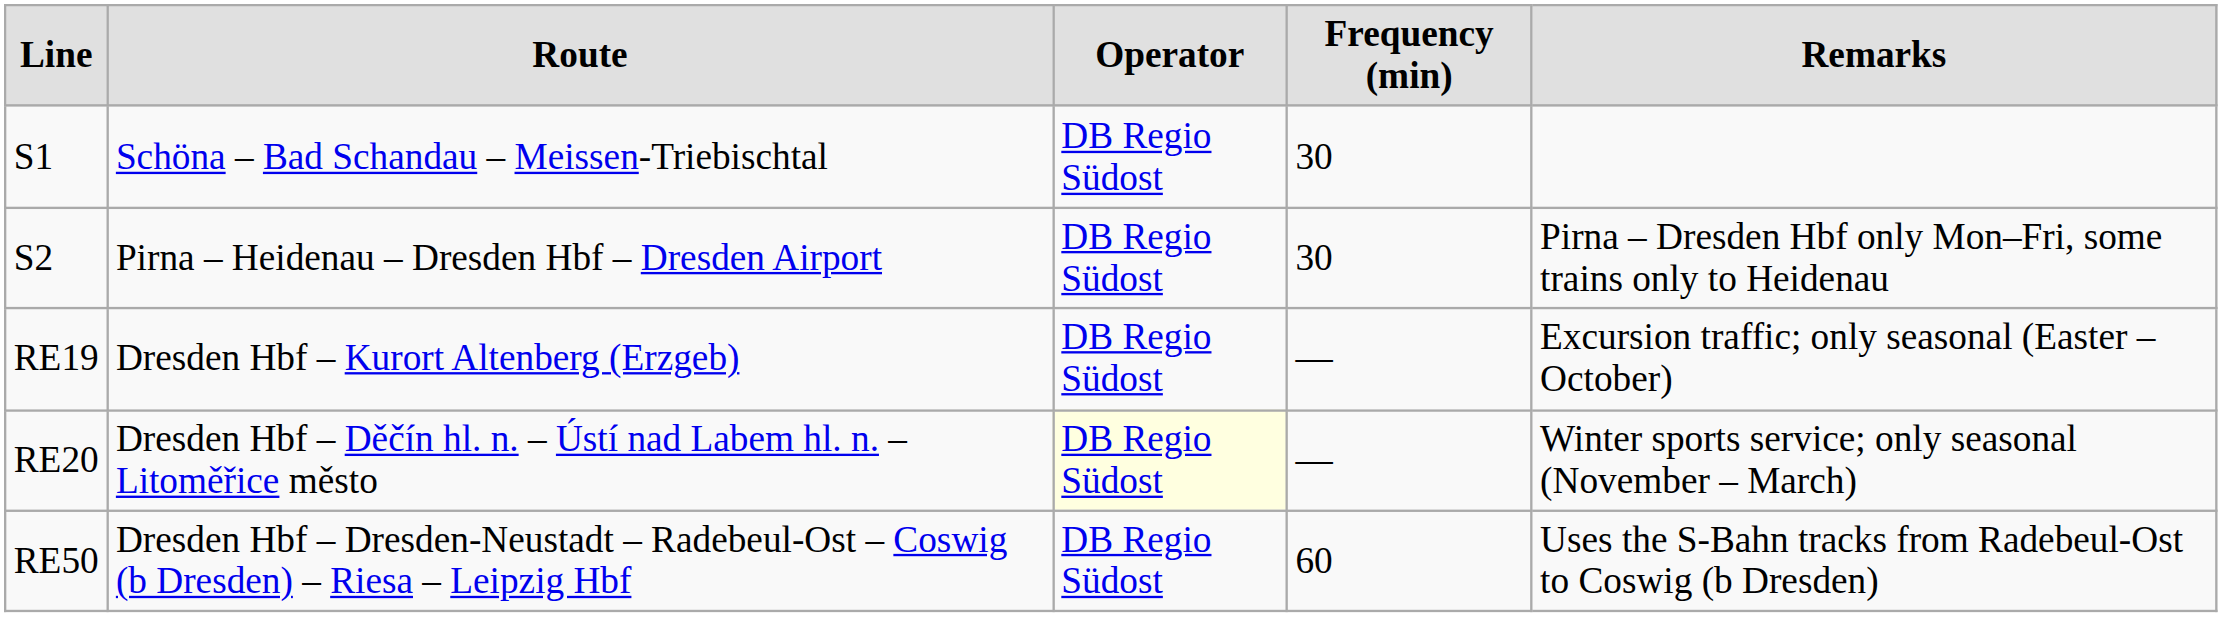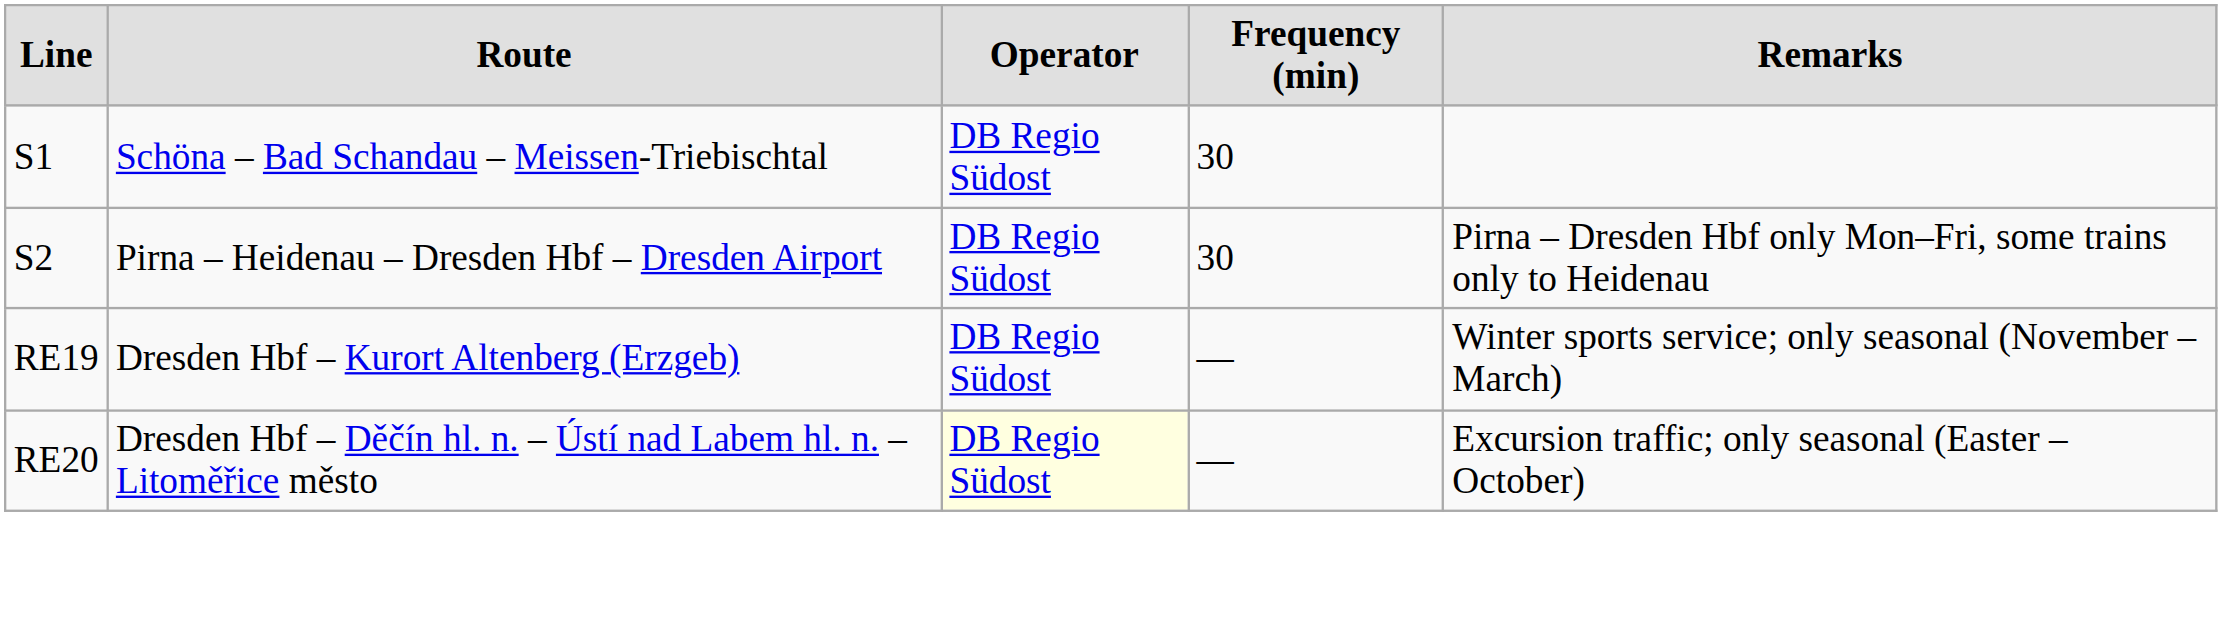RE19 | Remarks: Excursion traffic; only seasonal (Easter – October) -> Winter sports service; only seasonal (November – March)
RE20 | Remarks: Winter sports service; only seasonal (November – March) -> Excursion traffic; only seasonal (Easter – October)
- row: RE50 | Dresden Hbf – Dresden-Neustadt – Radebeul-Ost – Coswig (b Dresden) – Riesa – Leipzig Hbf | DB Regio Südost | 60 | Uses the S-Bahn tracks from Radebeul-Ost to Coswig (b Dresden)
